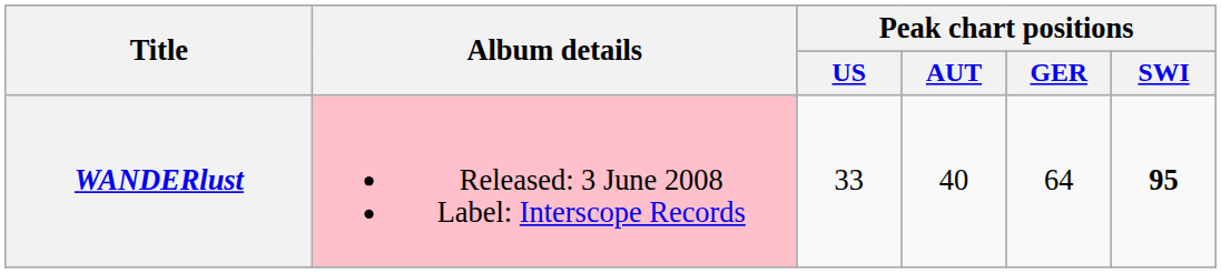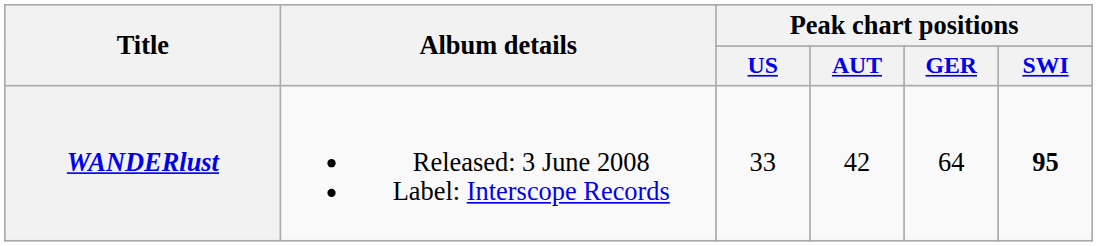WANDERlust | Album details: pink background -> no background
WANDERlust | Peak chart positions / AUT: 40 -> 42
